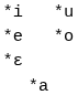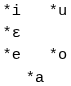rows swapped: *e <-> *ɛ
